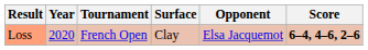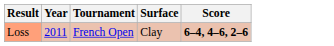- column: Opponent | Elsa Jacquemot
Loss | Year: 2020 -> 2011
